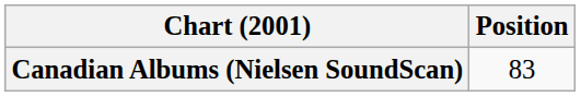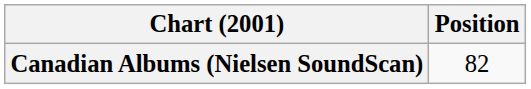Canadian Albums (Nielsen SoundScan) | Position: 83 -> 82
